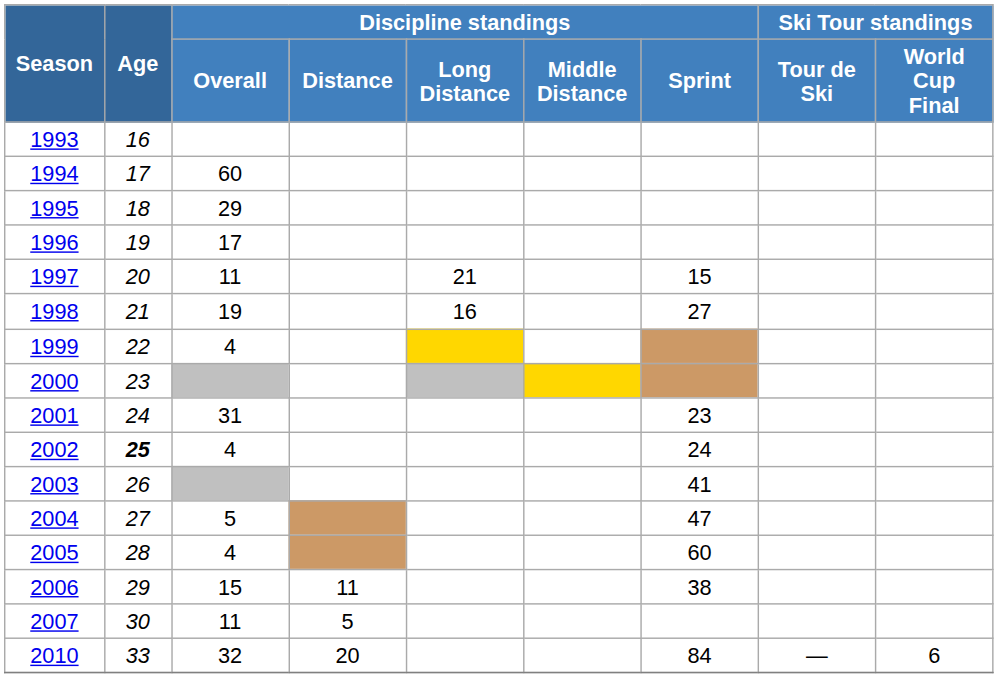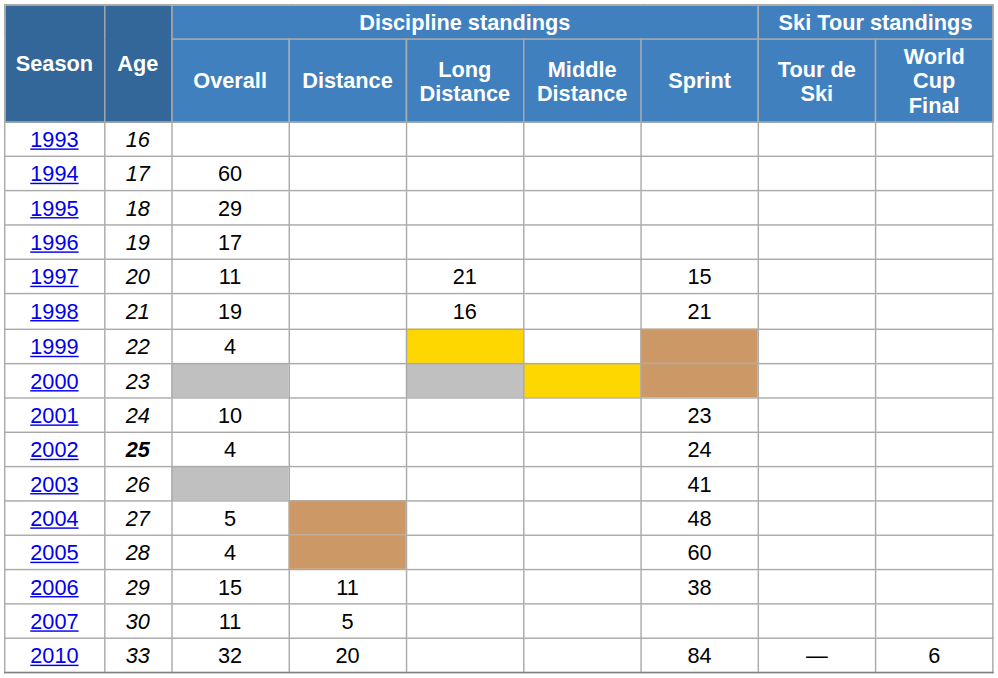1998 | Discipline standings / Sprint: 27 -> 21
2001 | Discipline standings / Overall: 31 -> 10
2004 | Discipline standings / Sprint: 47 -> 48
